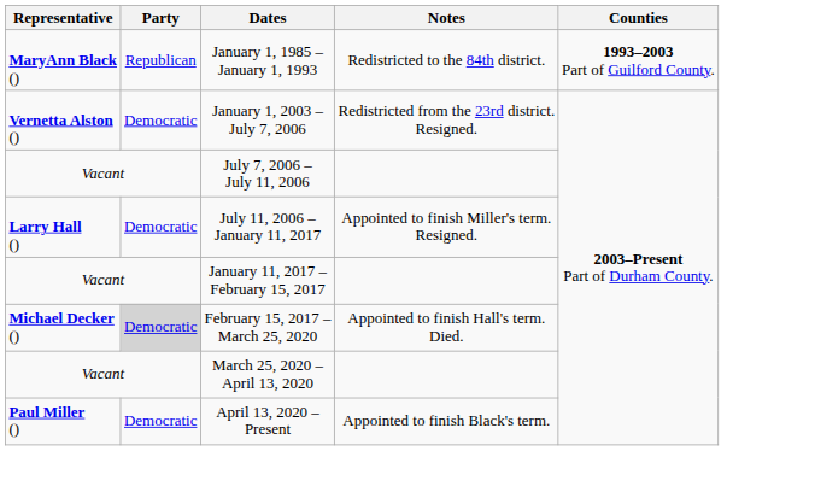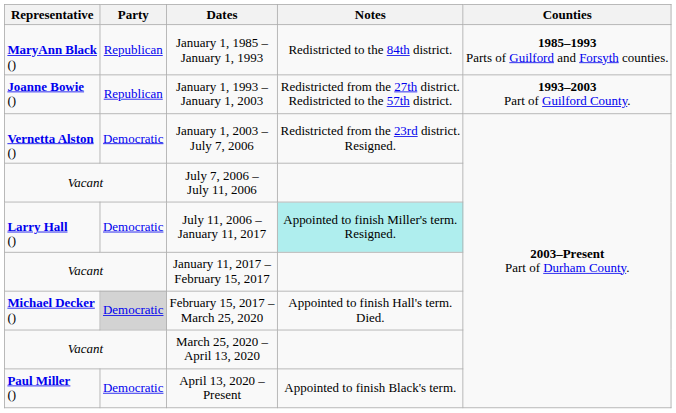January 1, 1985 – January 1, 1993 | Counties: 1993–2003 Part of Guilford County. -> 1985–1993 Parts of Guilford and Forsyth counties.
+ row: Joanne Bowie () | Republican | January 1, 1993 – January 1, 2003 | Redistricted from the 27th district. Redistricted to the 57th district. | 1993–2003 Part of Guilford County.
July 11, 2006 – January 11, 2017 | Notes: no background -> paleturquoise background
